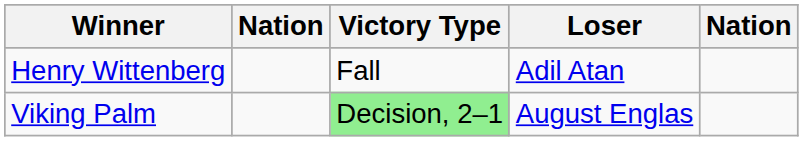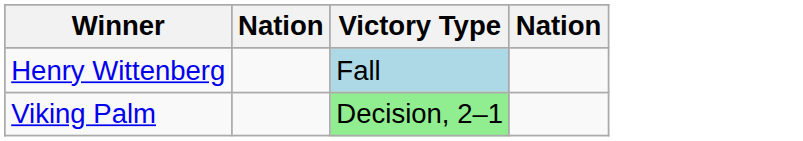- column: Loser | Adil Atan | August Englas
Henry Wittenberg | Victory Type: no background -> lightblue background
